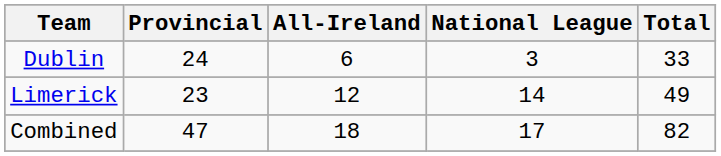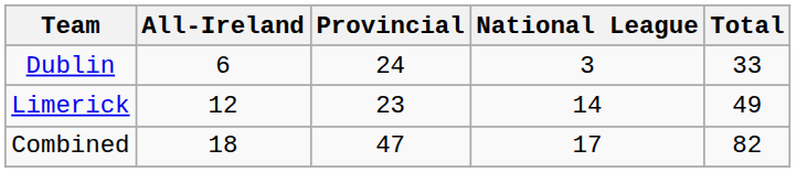columns swapped: All-Ireland <-> Provincial
